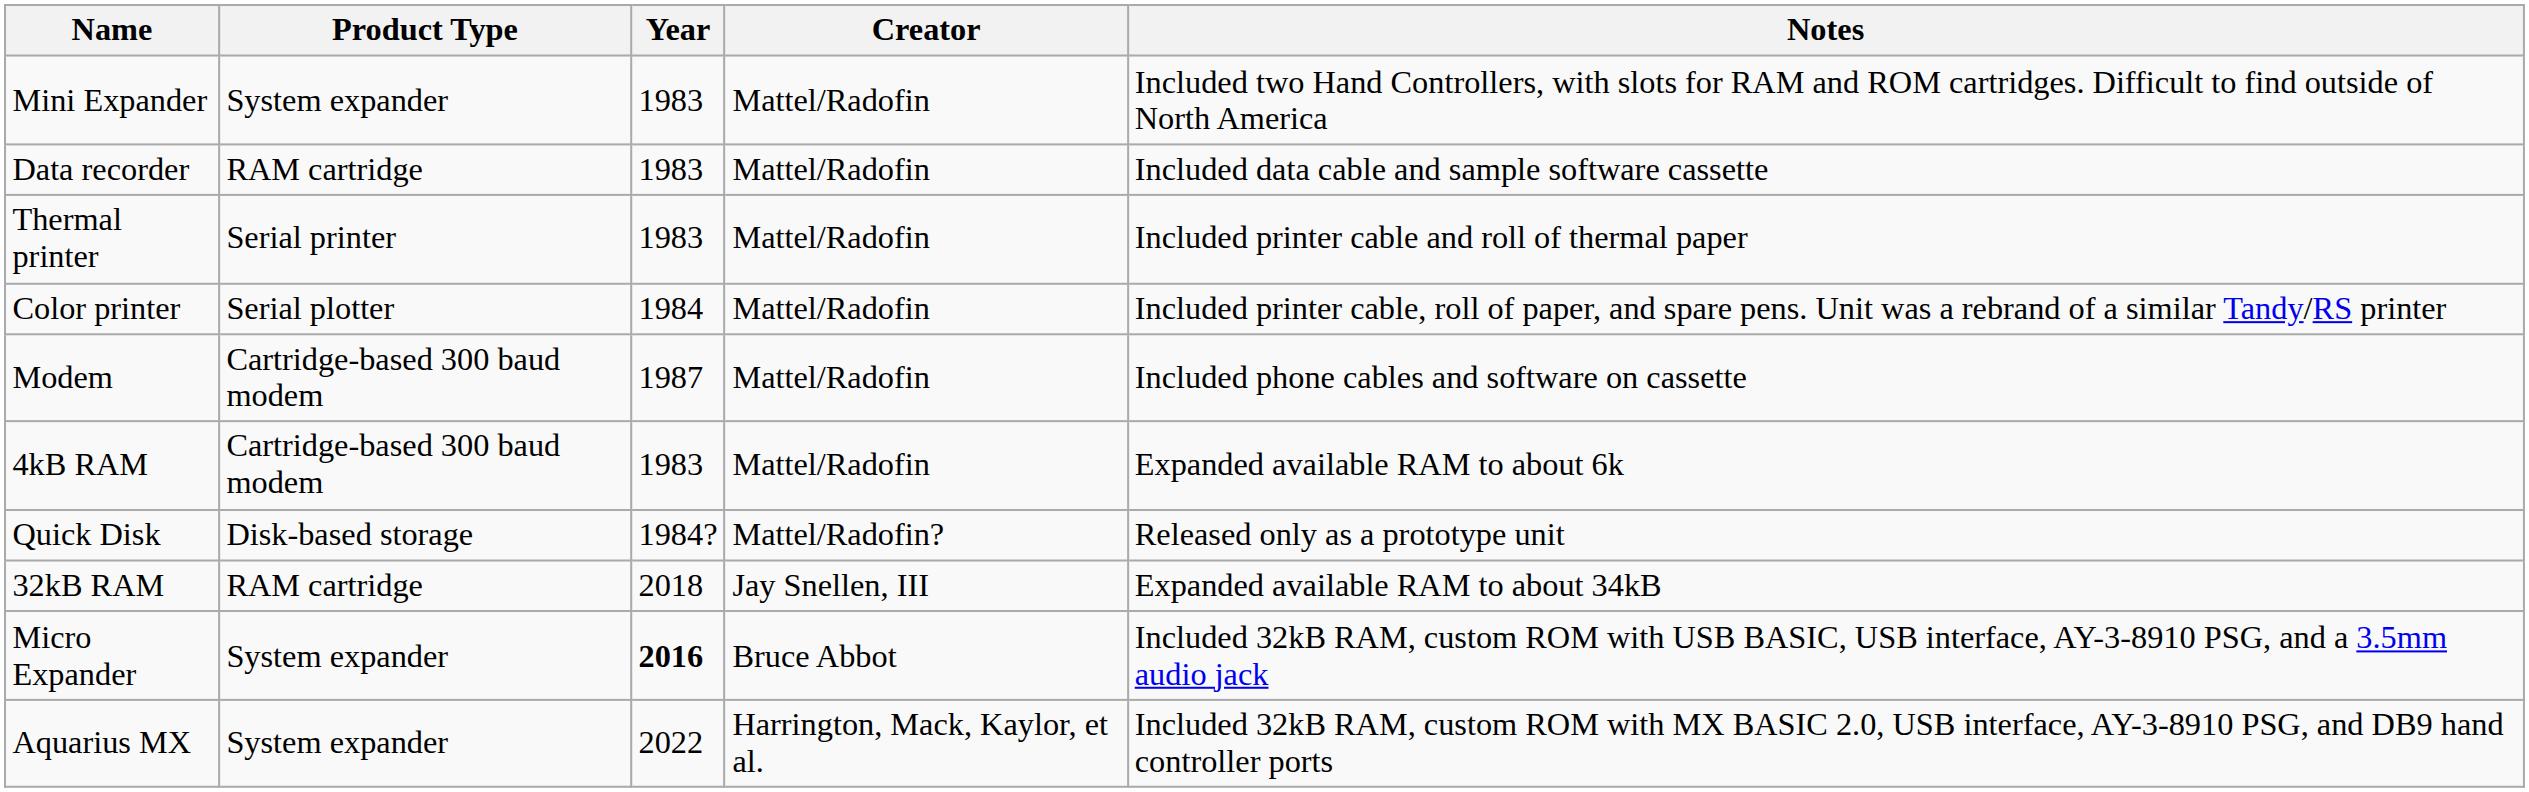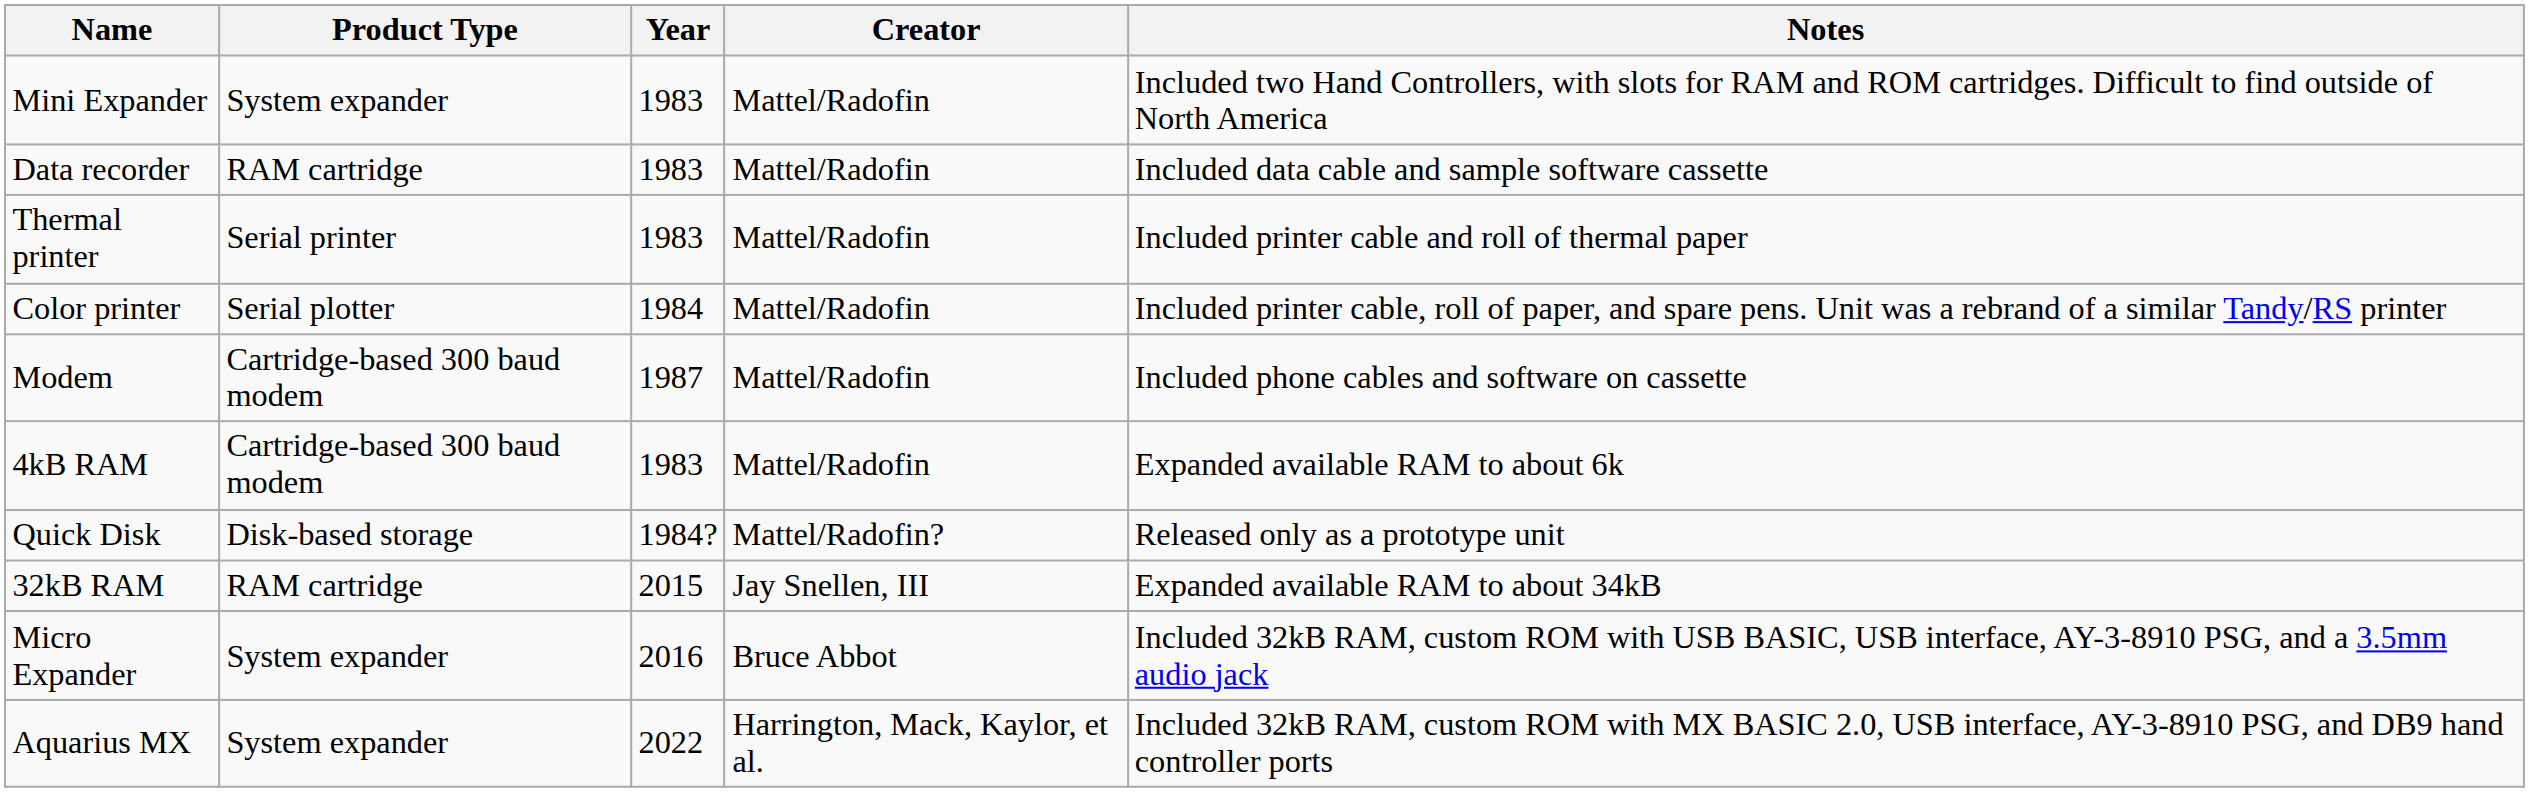32kB RAM | Year: 2018 -> 2015
Micro Expander | Year: bold -> normal
